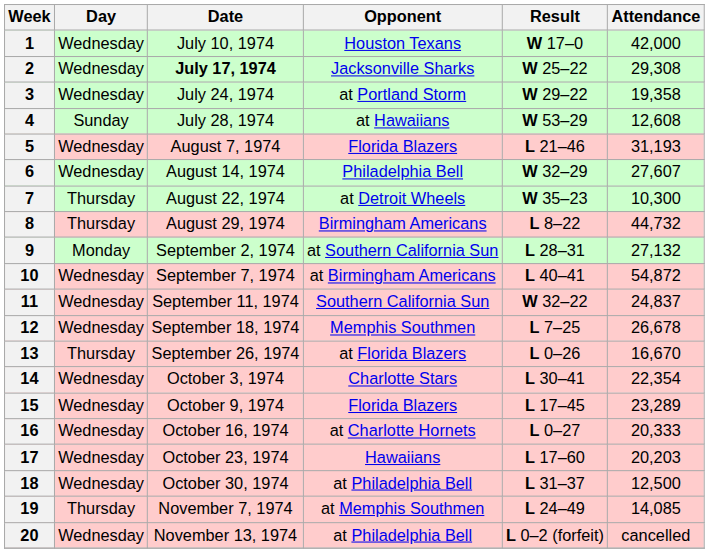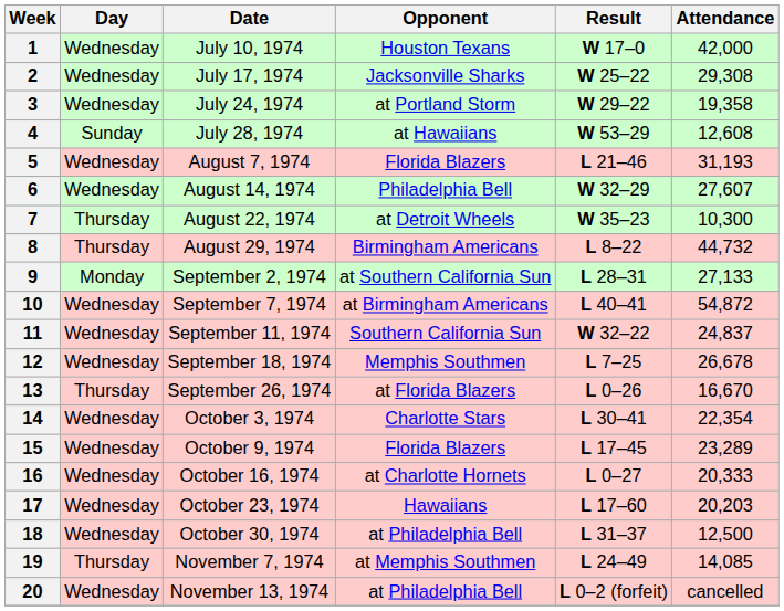2 | Date: bold -> normal
9 | Attendance: 27,132 -> 27,133
